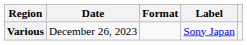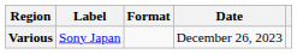columns swapped: Date <-> Label
